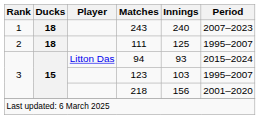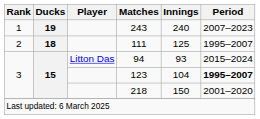243 | Ducks: 18 -> 19
123 | Innings: 103 -> 104
123 | Period: normal -> bold
218 | Innings: 156 -> 150
